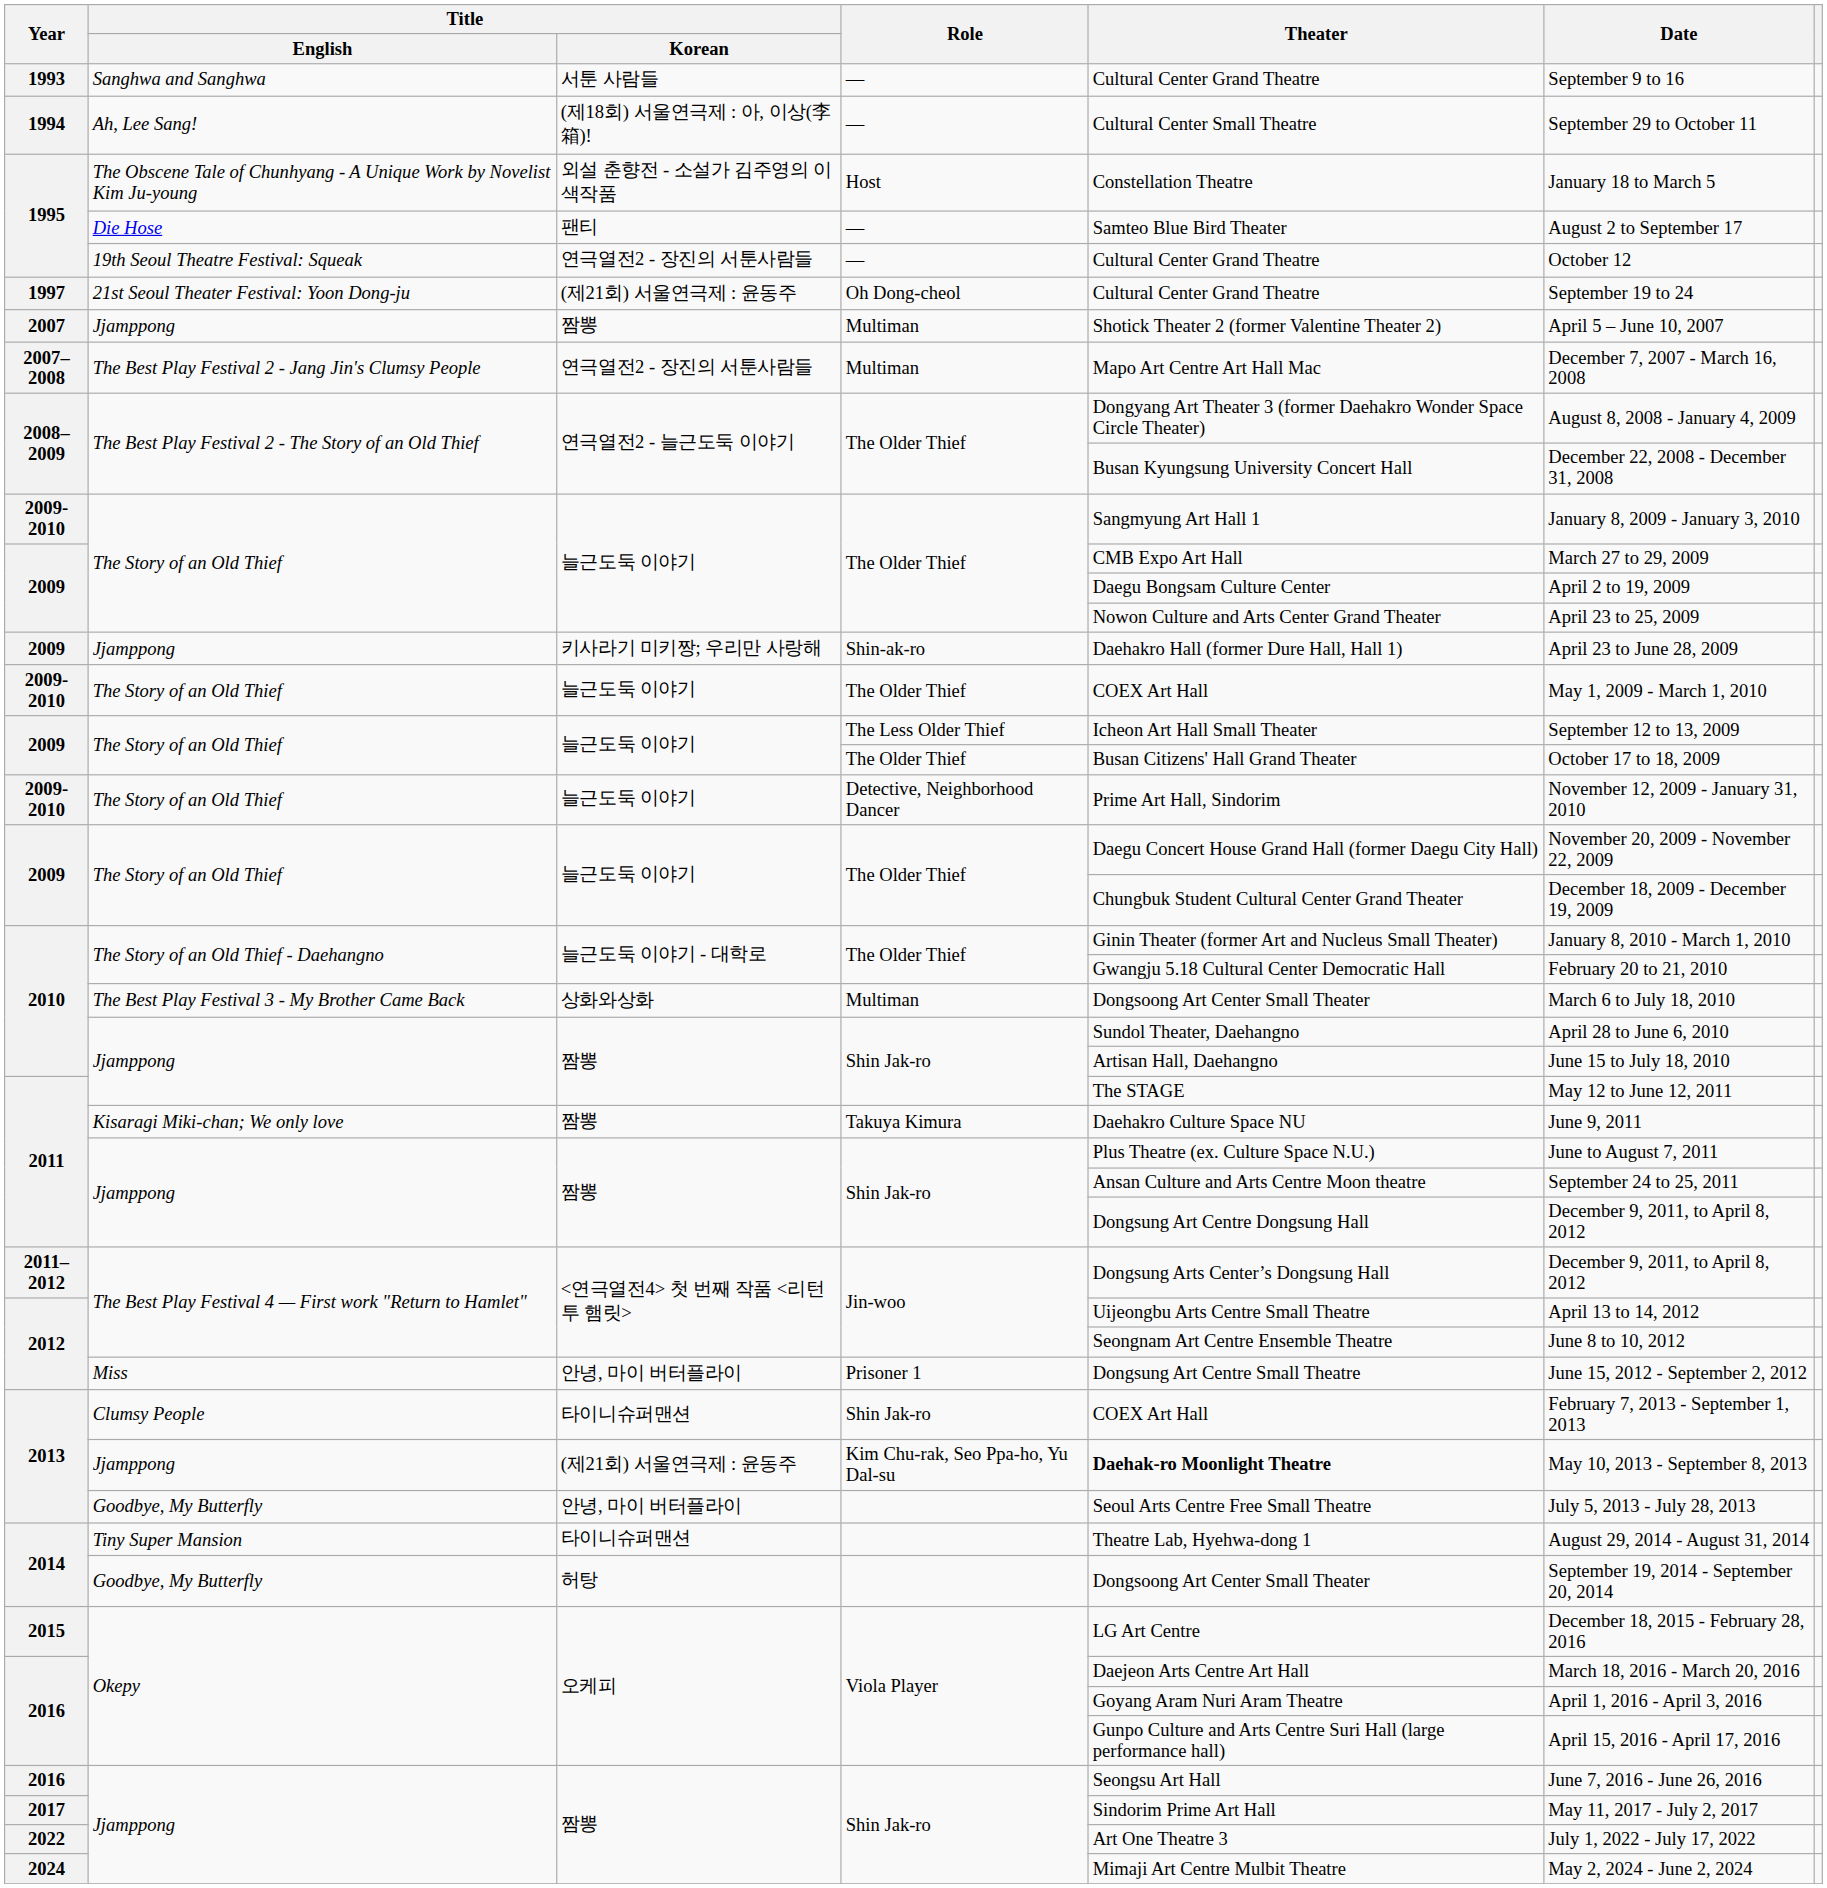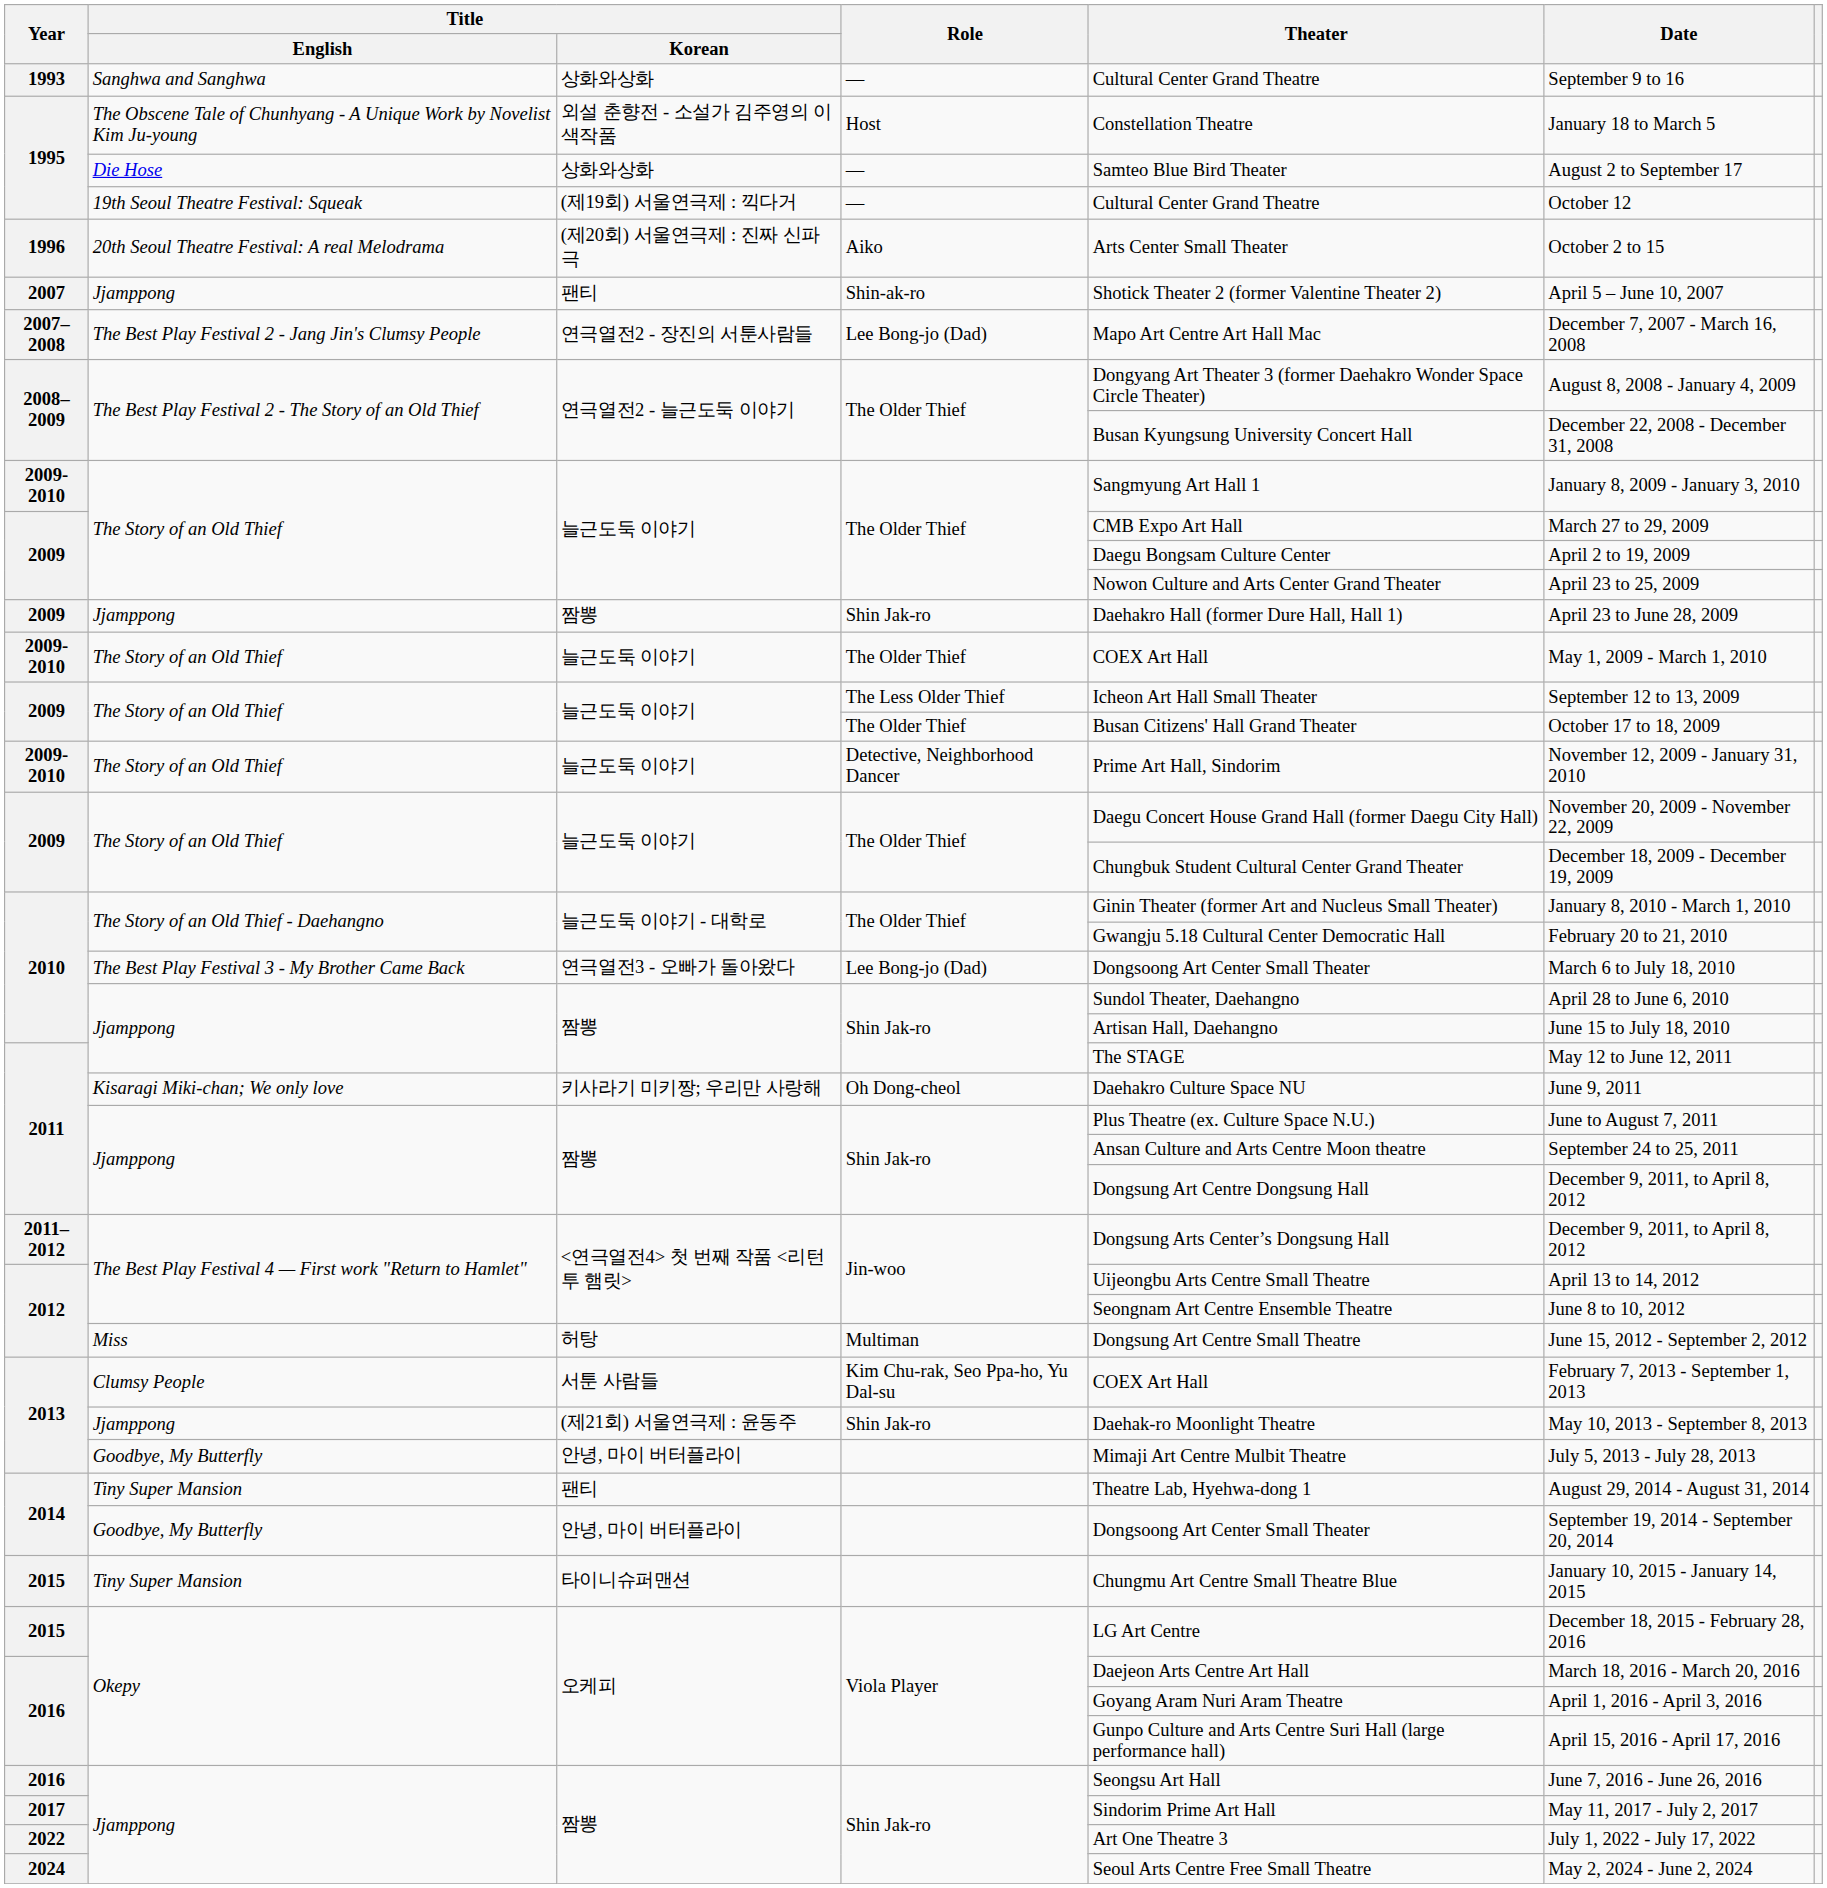1993 | Title / Korean: 서툰 사람들 -> 상화와상화
- row: 1994 | Ah, Lee Sang! | (제18회) 서울연극제 : 아, 이상(李箱)! | — | Cultural Center Small Theatre | September 29 to October 11
1995 / Die Hose | Title / Korean: 팬티 -> 상화와상화
1995 / 19th Seoul Theatre Festival: Squeak | Title / Korean: 연극열전2 - 장진의 서툰사람들 -> (제19회) 서울연극제 : 끽다거
+ row: 1996 | 20th Seoul Theatre Festival: A real Melodrama | (제20회) 서울연극제 : 진짜 신파극 | Aiko | Arts Center Small Theater | October 2 to 15
- row: 1997 | 21st Seoul Theater Festival: Yoon Dong-ju | (제21회) 서울연극제 : 윤동주 | Oh Dong-cheol | Cultural Center Grand Theatre | September 19 to 24
2007 | Title / Korean: 짬뽕 -> 팬티
2007 | Role: Multiman -> Shin-ak-ro
2007–2008 | Role: Multiman -> Lee Bong-jo (Dad)
2009 / Jjamppong | Title / Korean: 키사라기 미키짱; 우리만 사랑해 -> 짬뽕
2009 / Jjamppong | Role: Shin-ak-ro -> Shin Jak-ro
2010 / The Best Play Festival 3 - My Brother Came Back | Title / Korean: 상화와상화 -> 연극열전3 - 오빠가 돌아왔다
2010 / The Best Play Festival 3 - My Brother Came Back | Role: Multiman -> Lee Bong-jo (Dad)
2011 / Kisaragi Miki-chan; We only love | Title / Korean: 짬뽕 -> 키사라기 미키짱; 우리만 사랑해
2011 / Kisaragi Miki-chan; We only love | Role: Takuya Kimura -> Oh Dong-cheol
2012 / Miss | Title / Korean: 안녕, 마이 버터플라이 -> 허탕
2012 / Miss | Role: Prisoner 1 -> Multiman
2013 / Clumsy People | Title / Korean: 타이니슈퍼맨션 -> 서툰 사람들
2013 / Clumsy People | Role: Shin Jak-ro -> Kim Chu-rak, Seo Ppa-ho, Yu Dal-su
2013 / Jjamppong | Role: Kim Chu-rak, Seo Ppa-ho, Yu Dal-su -> Shin Jak-ro
2013 / Jjamppong | Theater: bold -> normal
2013 / Goodbye, My Butterfly | Theater: Seoul Arts Centre Free Small Theatre -> Mimaji Art Centre Mulbit Theatre
2014 / Tiny Super Mansion | Title / Korean: 타이니슈퍼맨션 -> 팬티
2014 / Goodbye, My Butterfly | Title / Korean: 허탕 -> 안녕, 마이 버터플라이
+ row: 2015 | Tiny Super Mansion | 타이니슈퍼맨션 | Chungmu Art Centre Small Theatre Blue | January 10, 2015 - January 14, 2015
2024 | Theater: Mimaji Art Centre Mulbit Theatre -> Seoul Arts Centre Free Small Theatre
